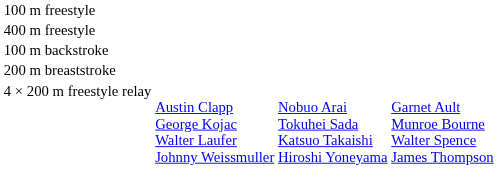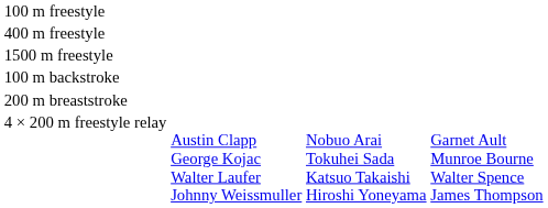+ row: 1500 m freestyle
